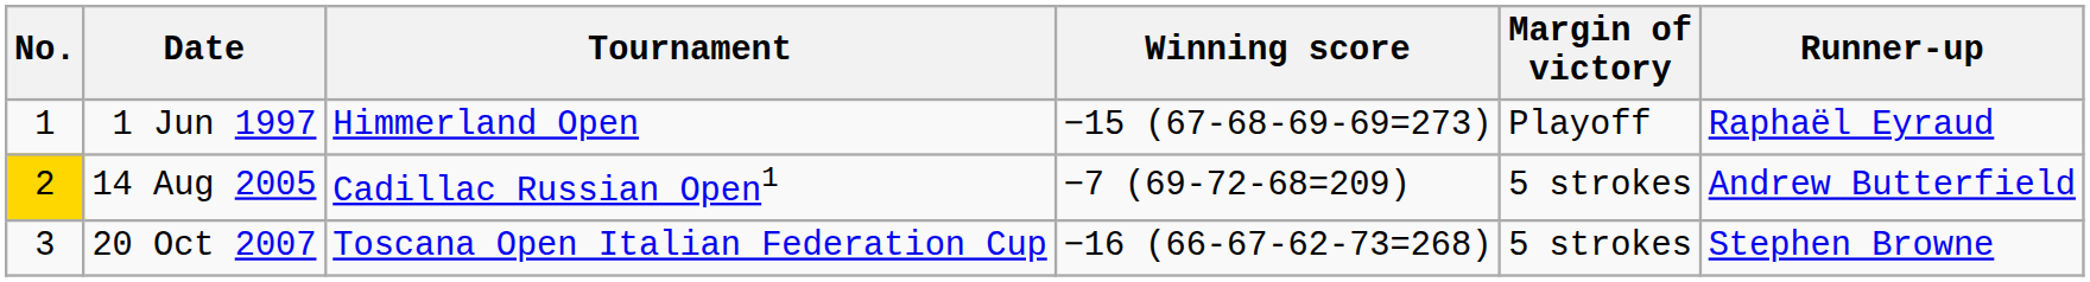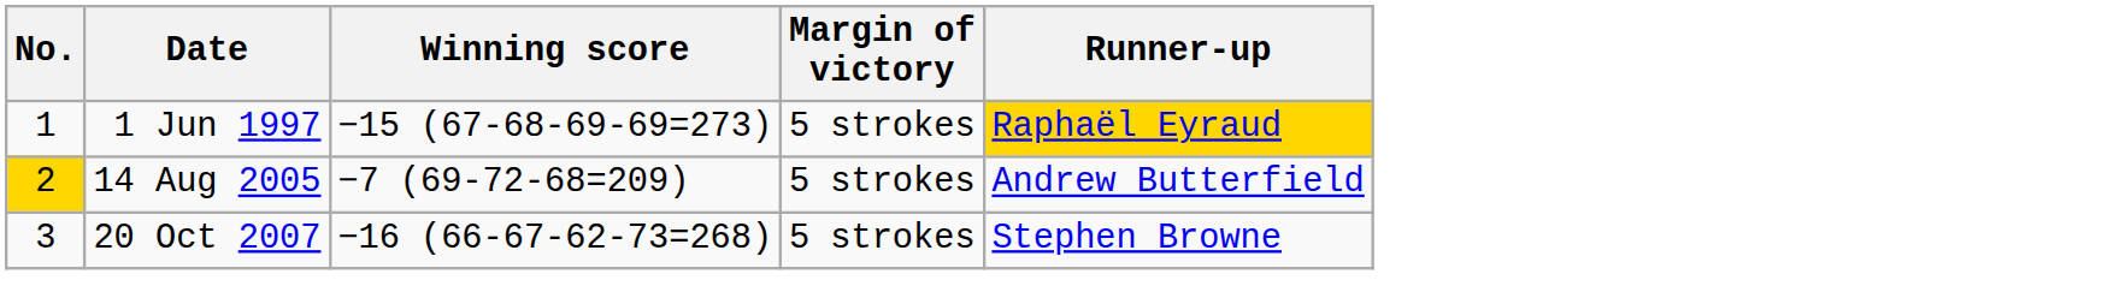- column: Tournament | Himmerland Open | Cadillac Russian Open1 | Toscana Open Italian Federation Cup
1 Jun 1997 | Margin of victory: Playoff -> 5 strokes
1 Jun 1997 | Runner-up: no background -> gold background
